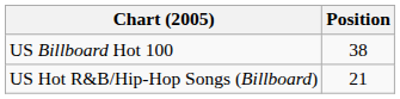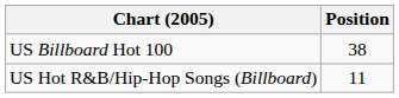US Hot R&B/Hip-Hop Songs (Billboard) | Position: 21 -> 11
